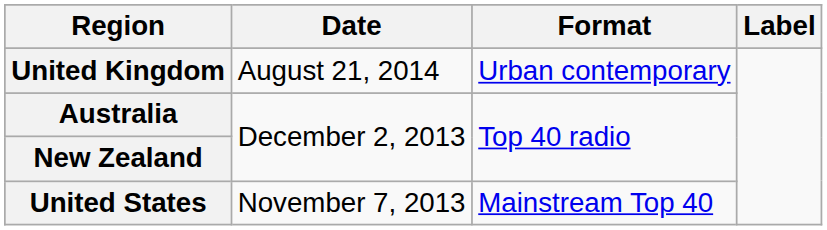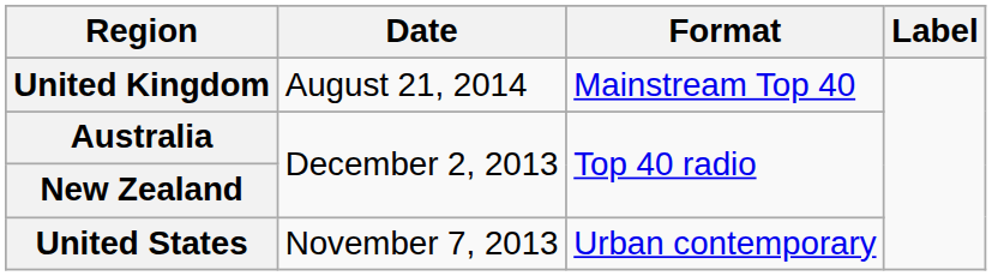United Kingdom | Format: Urban contemporary -> Mainstream Top 40
United States | Format: Mainstream Top 40 -> Urban contemporary
